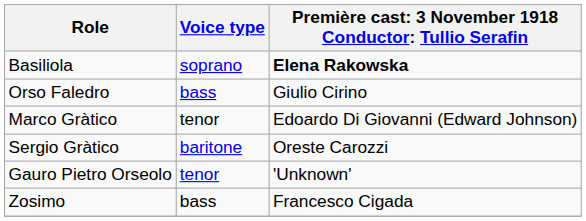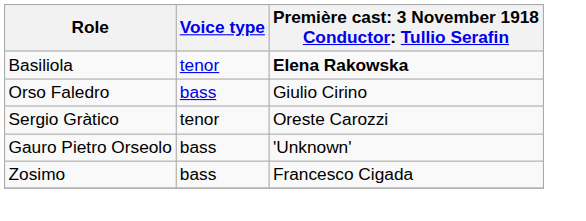Basiliola | Voice type: soprano -> tenor
- row: Marco Gràtico | tenor | Edoardo Di Giovanni (Edward Johnson)
Sergio Gràtico | Voice type: baritone -> tenor
Gauro Pietro Orseolo | Voice type: tenor -> bass
